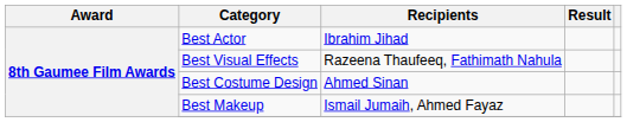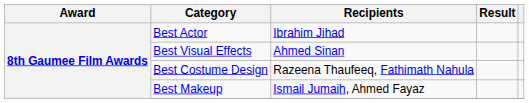Best Visual Effects | Recipients: Razeena Thaufeeq, Fathimath Nahula -> Ahmed Sinan
Best Costume Design | Recipients: Ahmed Sinan -> Razeena Thaufeeq, Fathimath Nahula
